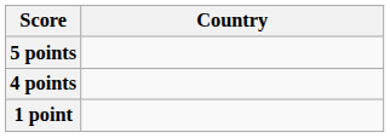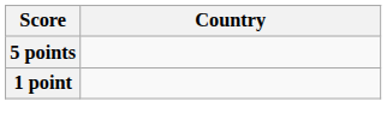- row: 4 points
